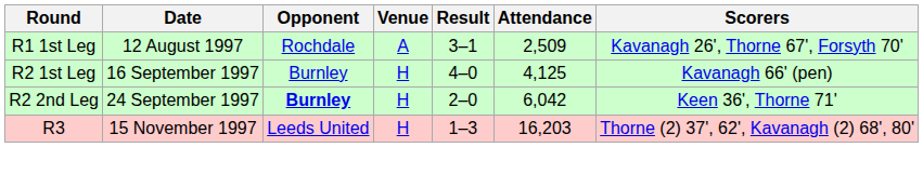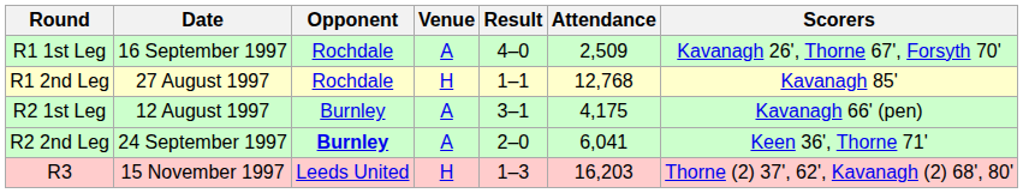R1 1st Leg | Date: 12 August 1997 -> 16 September 1997
R1 1st Leg | Result: 3–1 -> 4–0
+ row: R1 2nd Leg | 27 August 1997 | Rochdale | H | 1–1 | 12,768 | Kavanagh 85'
R2 1st Leg | Date: 16 September 1997 -> 12 August 1997
R2 1st Leg | Venue: H -> A
R2 1st Leg | Result: 4–0 -> 3–1
R2 1st Leg | Attendance: 4,125 -> 4,175
R2 2nd Leg | Venue: H -> A
R2 2nd Leg | Attendance: 6,042 -> 6,041
